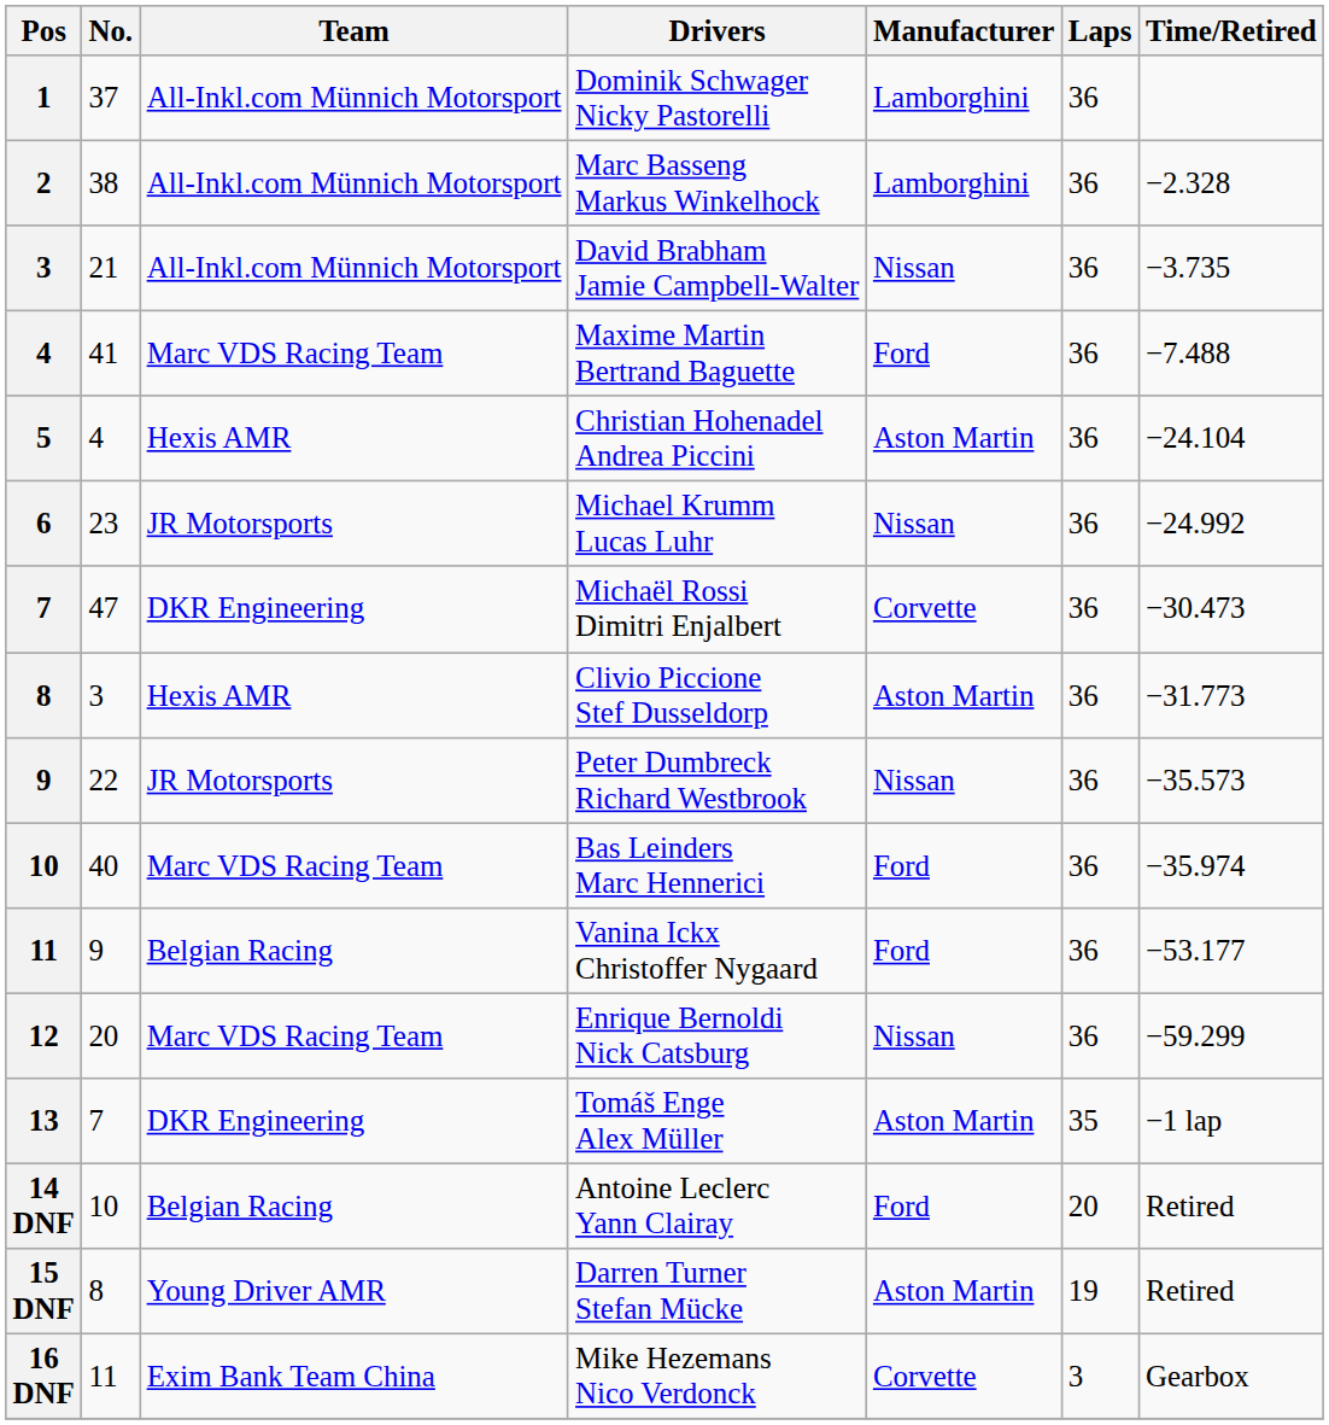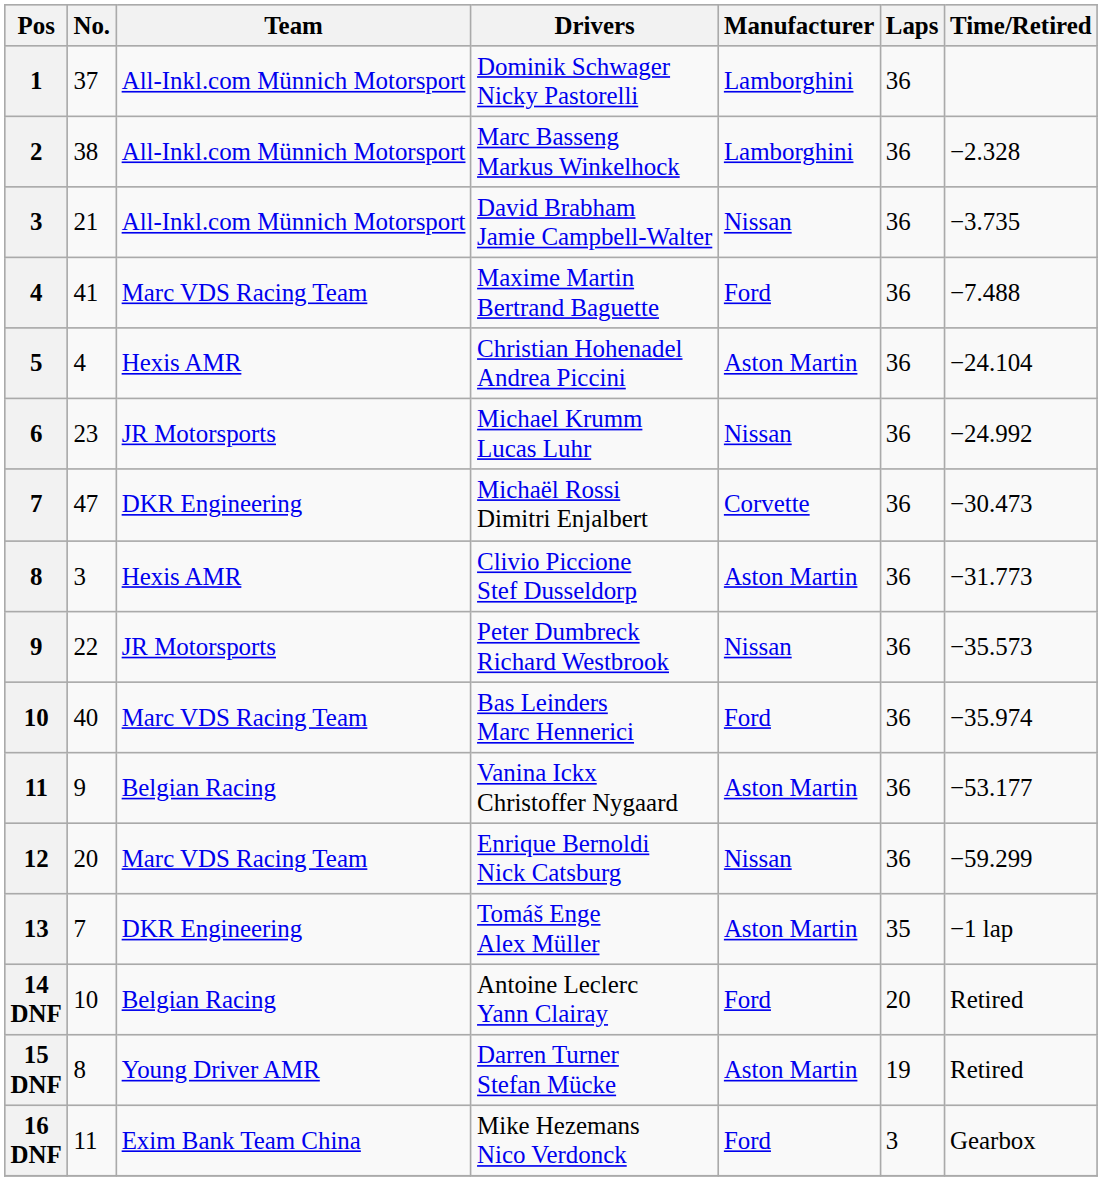Vanina Ickx Christoffer Nygaard | Manufacturer: Ford -> Aston Martin
Mike Hezemans Nico Verdonck | Manufacturer: Corvette -> Ford
